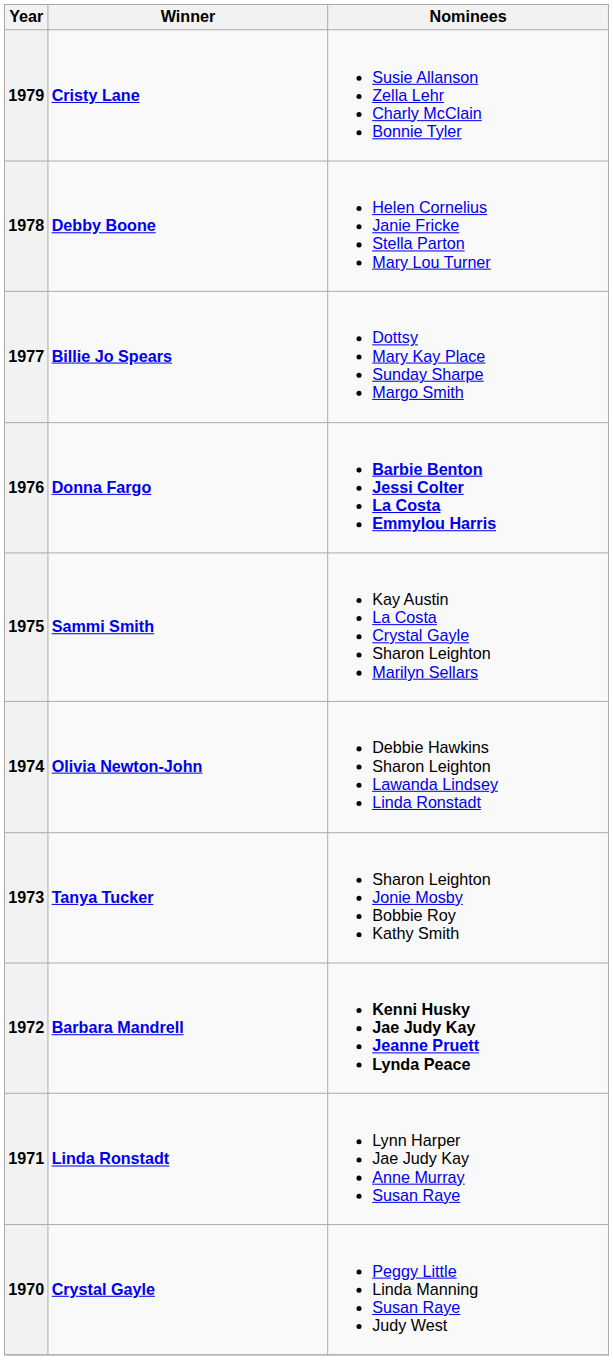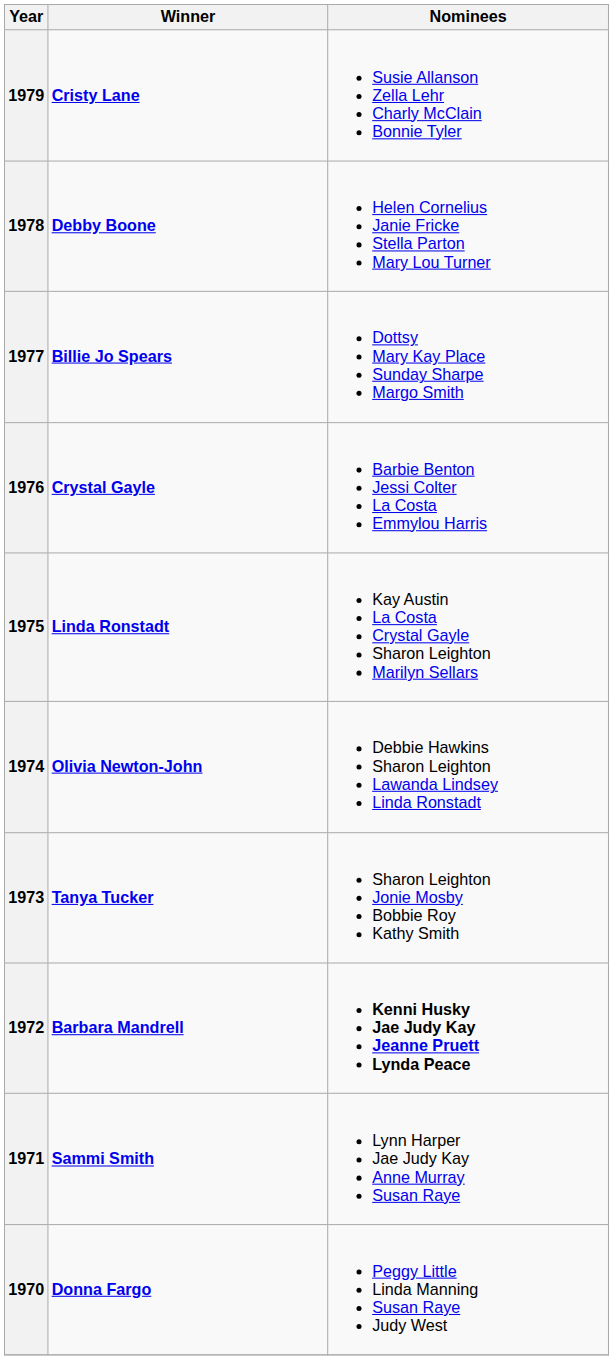1976 | Winner: Donna Fargo -> Crystal Gayle
1976 | Nominees: bold -> normal
1975 | Winner: Sammi Smith -> Linda Ronstadt
1971 | Winner: Linda Ronstadt -> Sammi Smith
1970 | Winner: Crystal Gayle -> Donna Fargo
